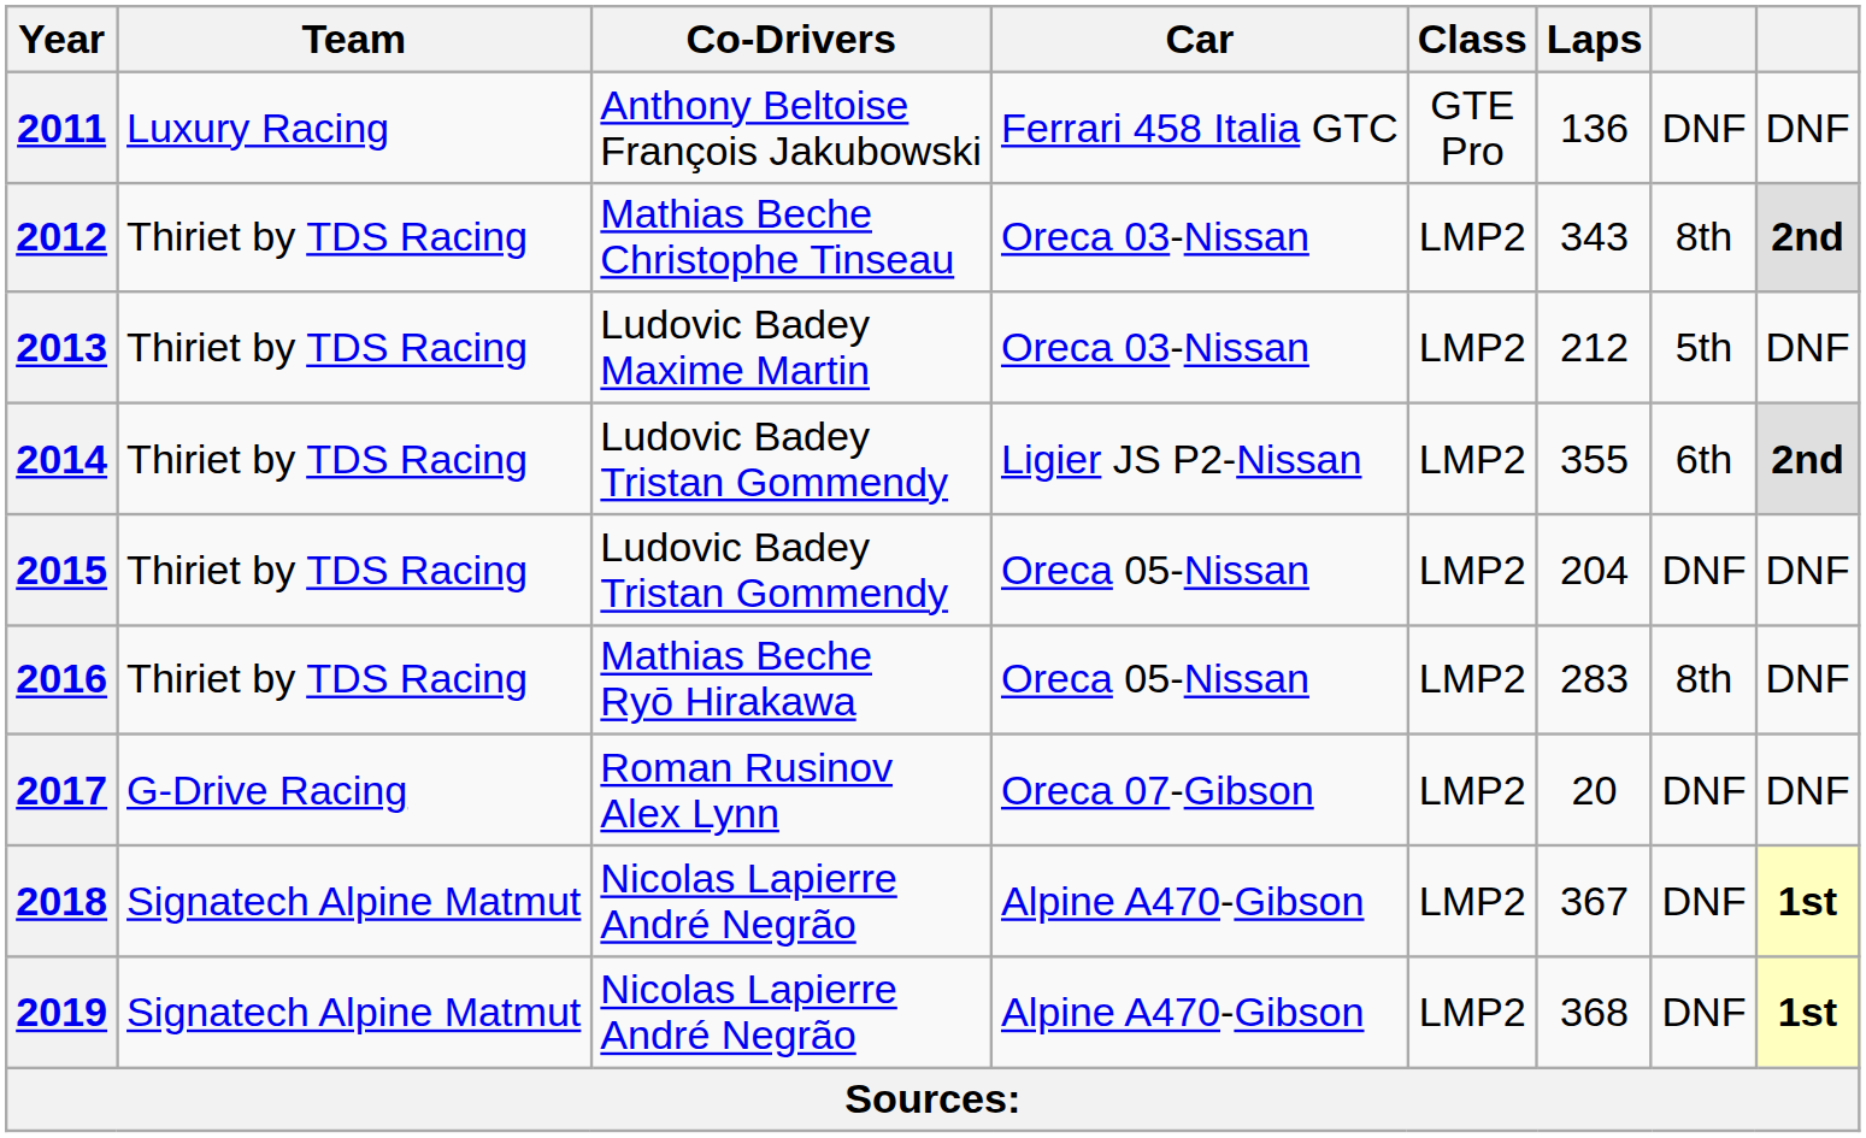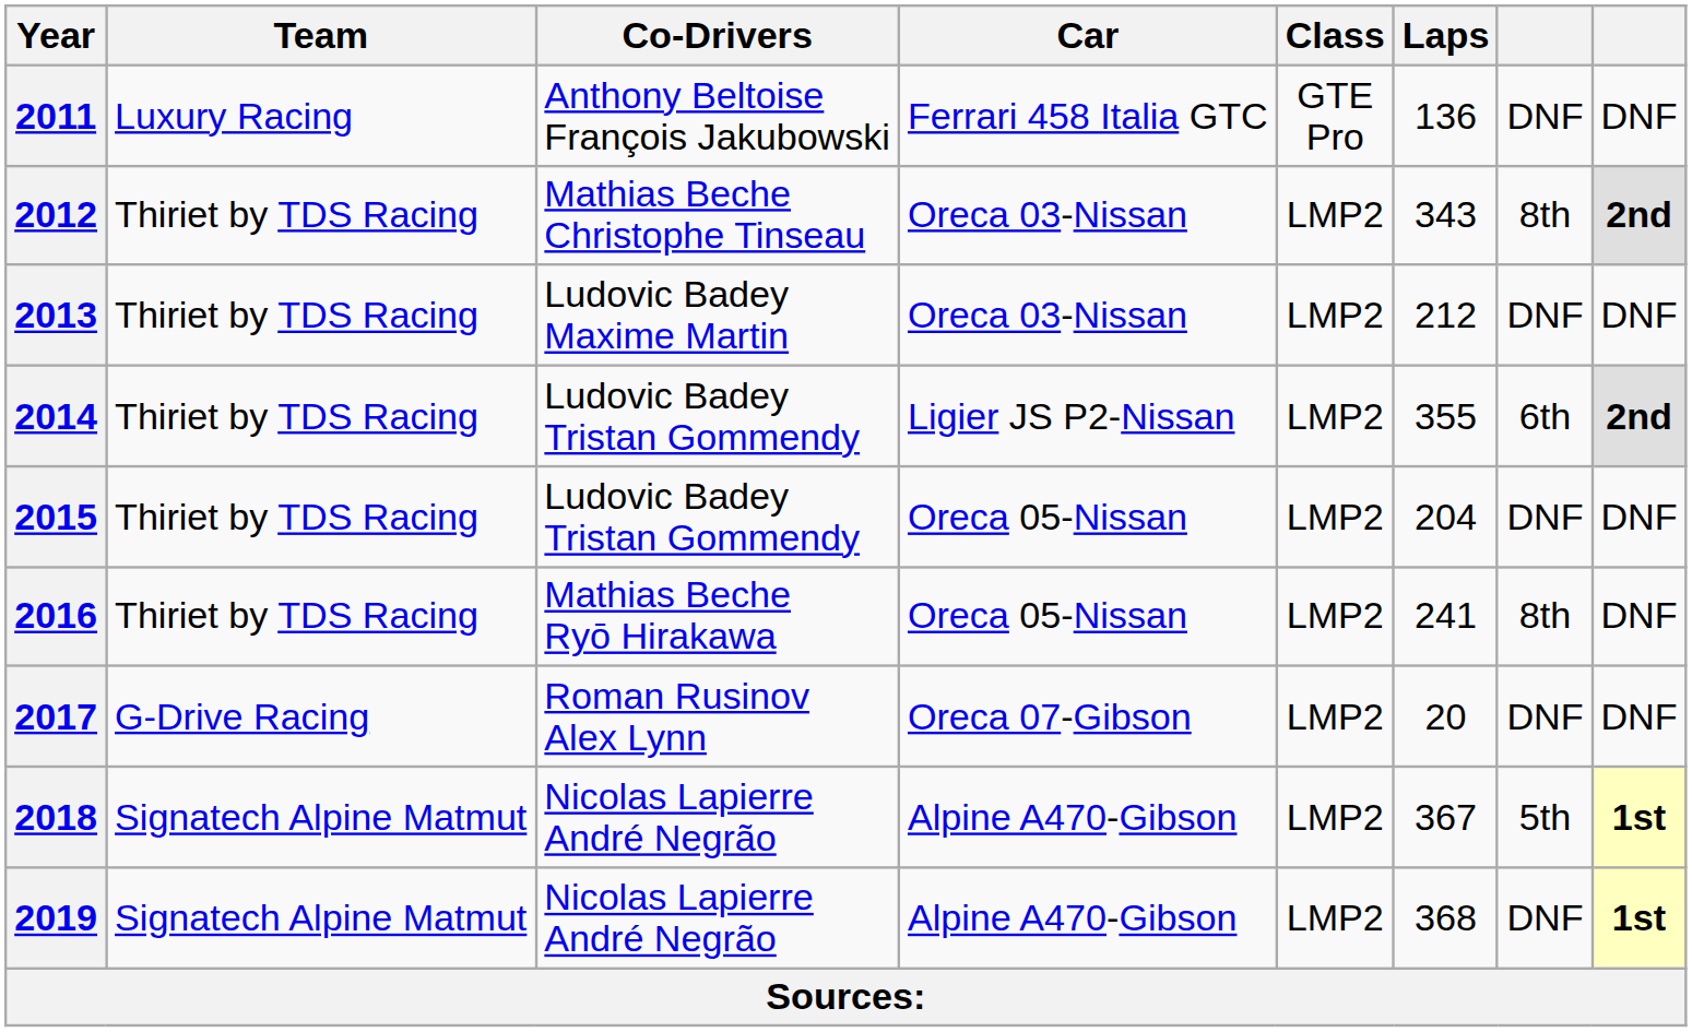2013 | column 7: 5th -> DNF
2016 | Laps: 283 -> 241
2018 | column 7: DNF -> 5th
